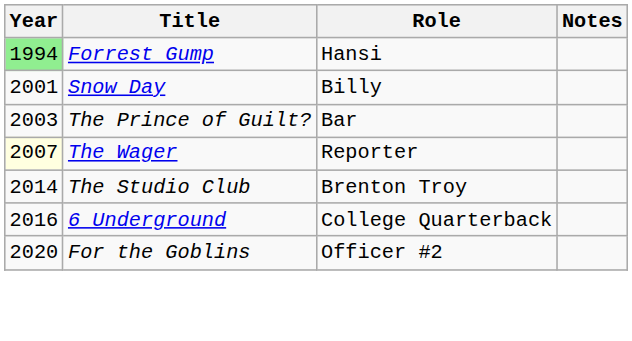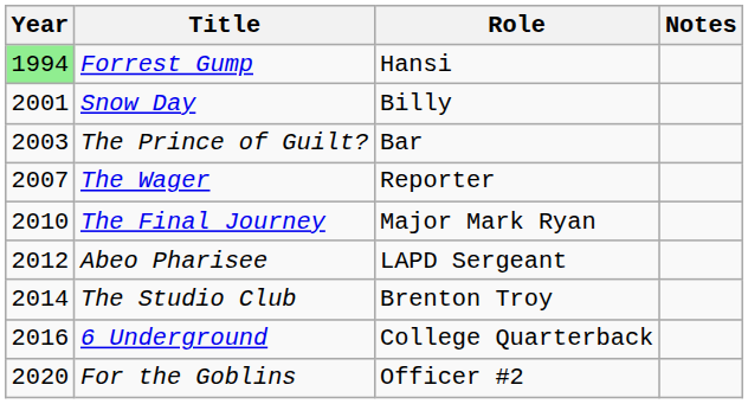The Wager | Year: lightyellow background -> no background
+ row: 2010 | The Final Journey | Major Mark Ryan
+ row: 2012 | Abeo Pharisee | LAPD Sergeant
